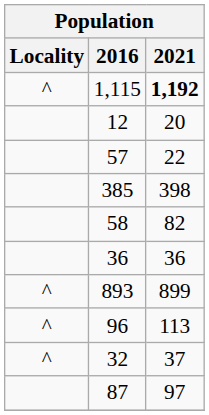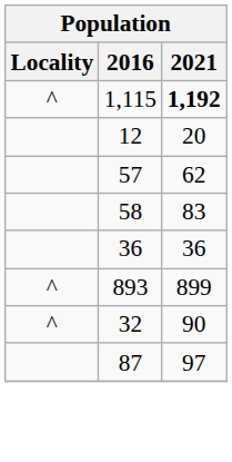57 | 2021: 22 -> 62
- row: 385 | 398
58 | 2021: 82 -> 83
- row: ^ | 96 | 113
32 | 2021: 37 -> 90
